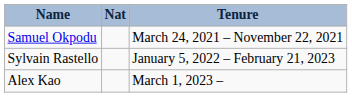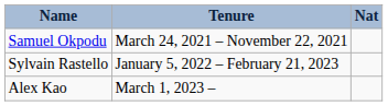columns swapped: Nat <-> Tenure
